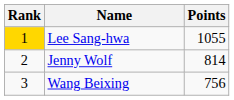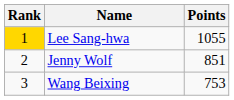Jenny Wolf | Points: 814 -> 851
Wang Beixing | Points: 756 -> 753
